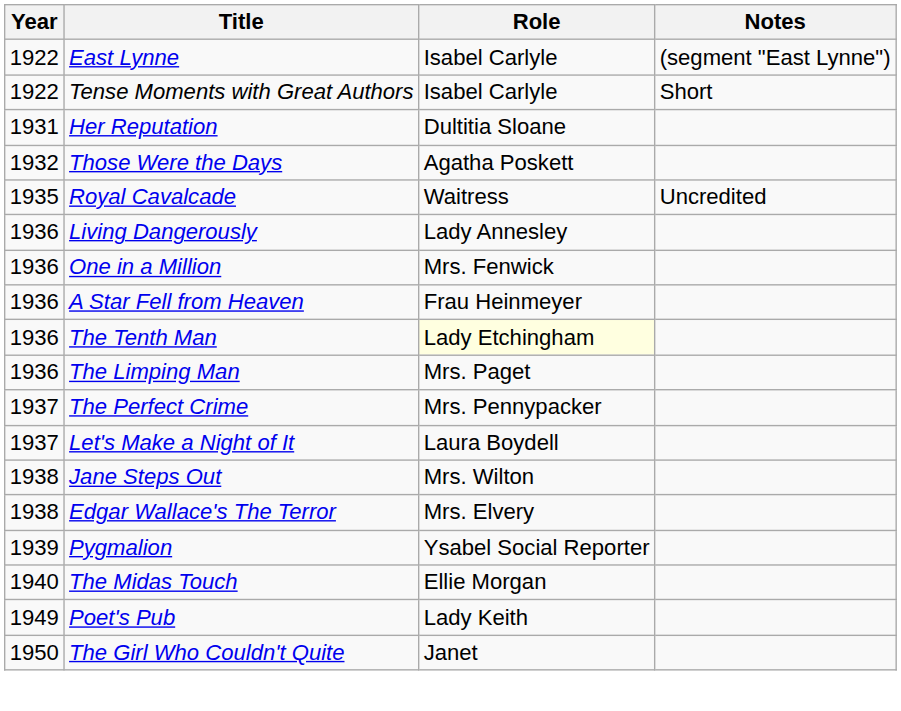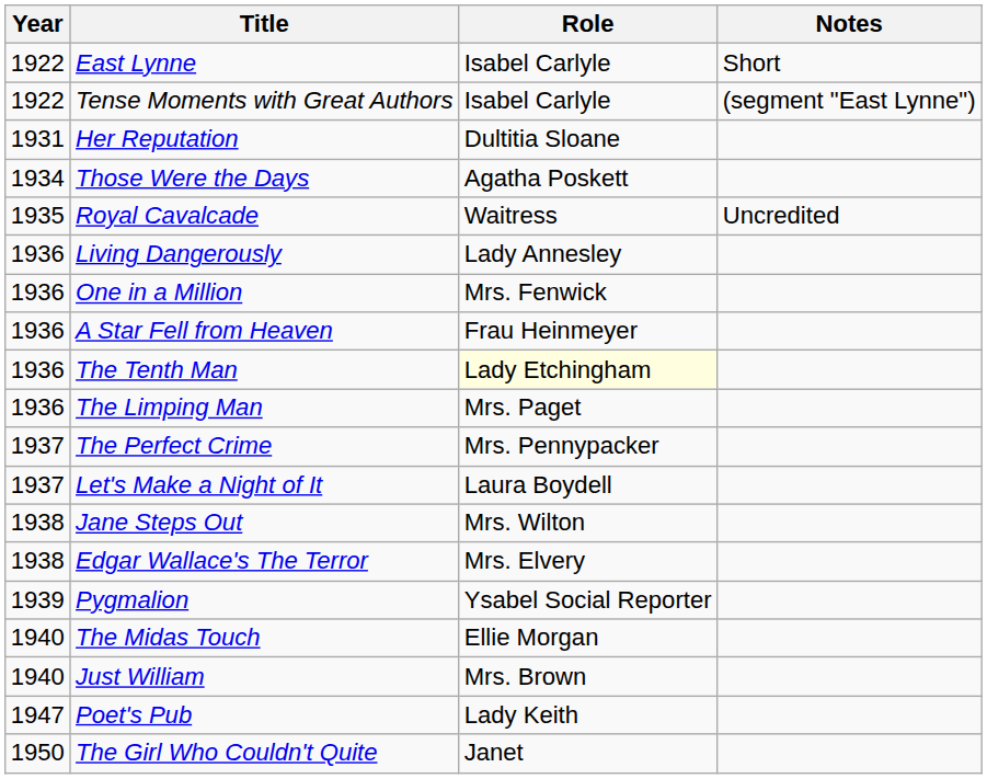East Lynne | Notes: (segment "East Lynne") -> Short
Tense Moments with Great Authors | Notes: Short -> (segment "East Lynne")
Those Were the Days | Year: 1932 -> 1934
+ row: 1940 | Just William | Mrs. Brown
Poet's Pub | Year: 1949 -> 1947
